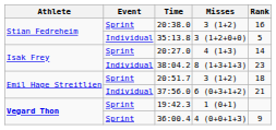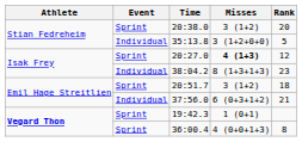20:38.0 | Rank: 16 -> 20
20:27.0 | Misses: normal -> bold
20:27.0 | Rank: 14 -> 12
36:00.4 | Rank: 9 -> 8
